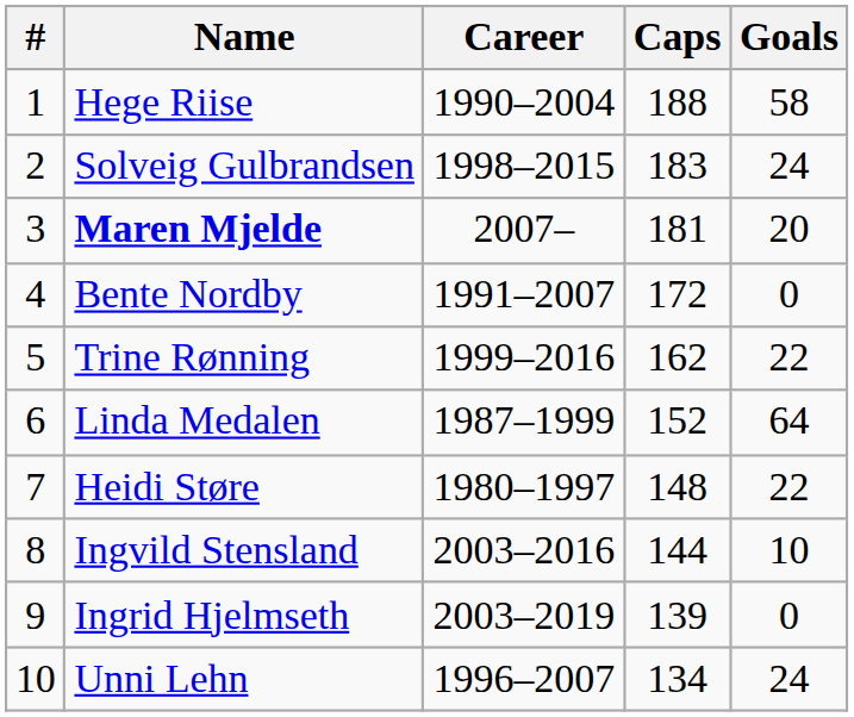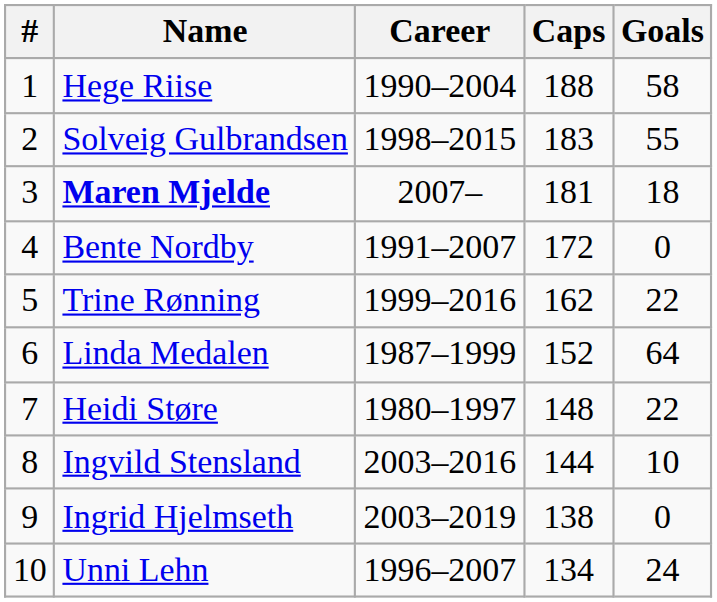Solveig Gulbrandsen | Goals: 24 -> 55
Maren Mjelde | Goals: 20 -> 18
Ingrid Hjelmseth | Caps: 139 -> 138
